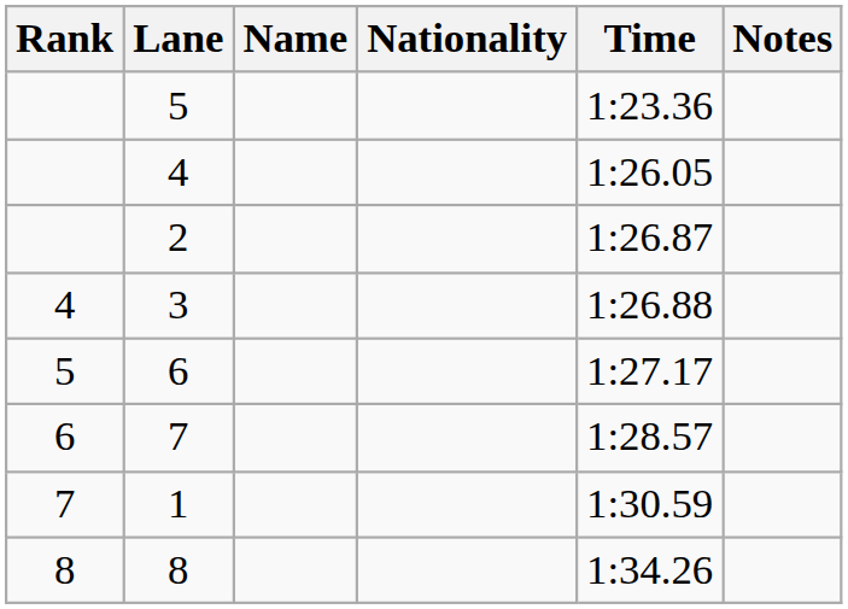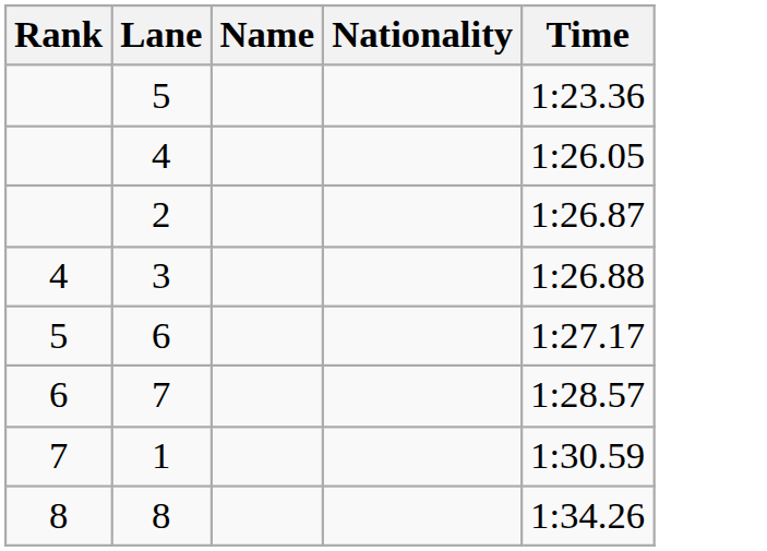- column: Notes
